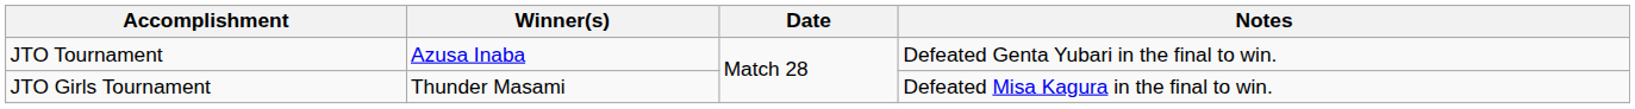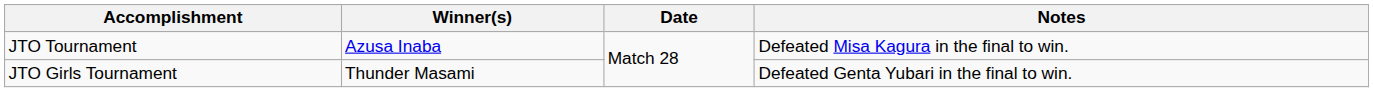JTO Tournament | Notes: Defeated Genta Yubari in the final to win. -> Defeated Misa Kagura in the final to win.
JTO Girls Tournament | Notes: Defeated Misa Kagura in the final to win. -> Defeated Genta Yubari in the final to win.
